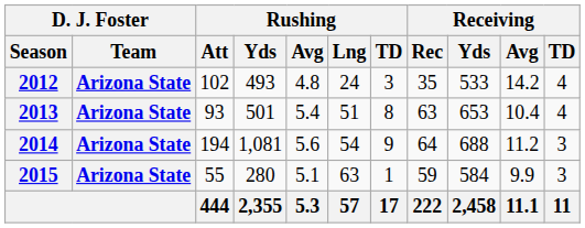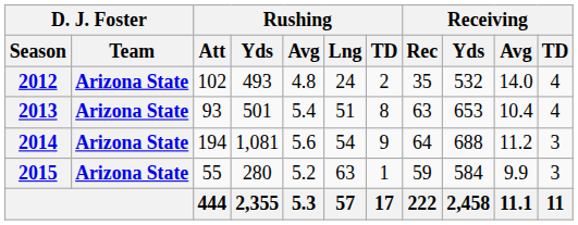2012 | Rushing / TD: 3 -> 2
2012 | Receiving / Yds: 533 -> 532
2012 | Receiving / Avg: 14.2 -> 14.0
2015 | Rushing / Avg: 5.1 -> 5.2
